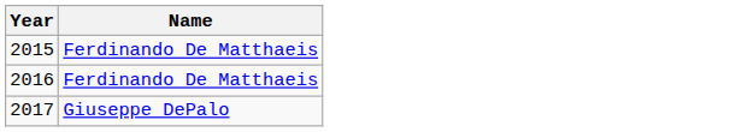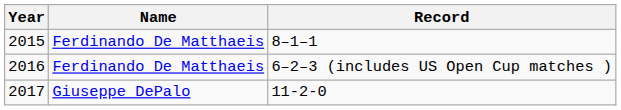+ column: Record | 8–1–1 | 6–2–3 (includes US Open Cup matches ) | 11-2-0
